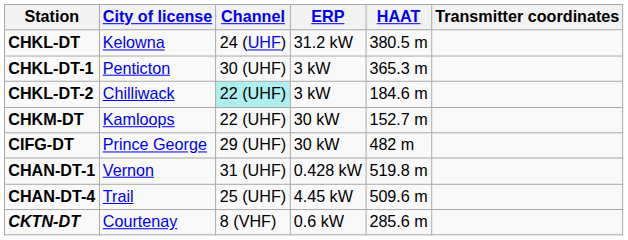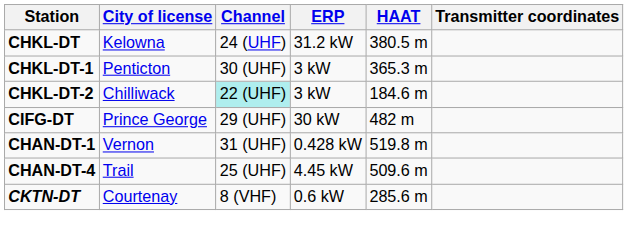- row: CHKM-DT | Kamloops | 22 (UHF) | 30 kW | 152.7 m
